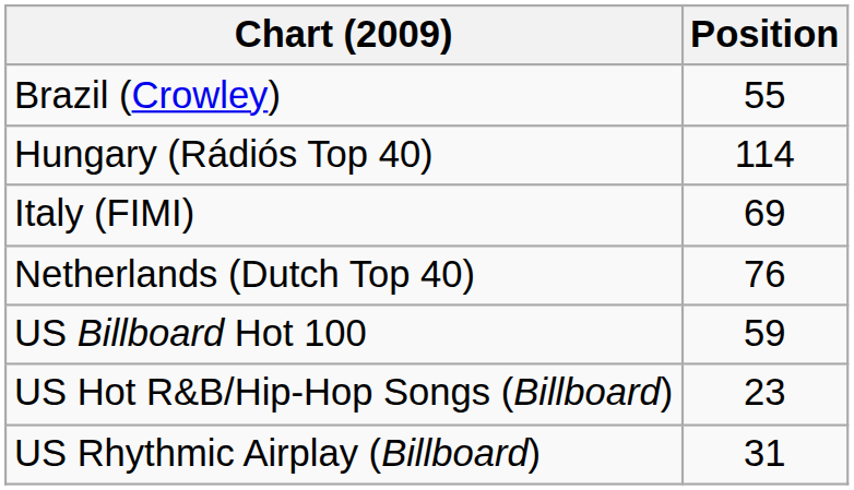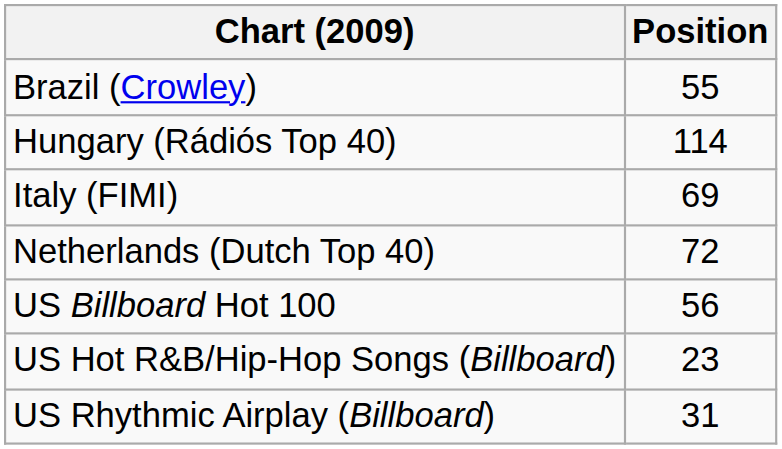Netherlands (Dutch Top 40) | Position: 76 -> 72
US Billboard Hot 100 | Position: 59 -> 56
